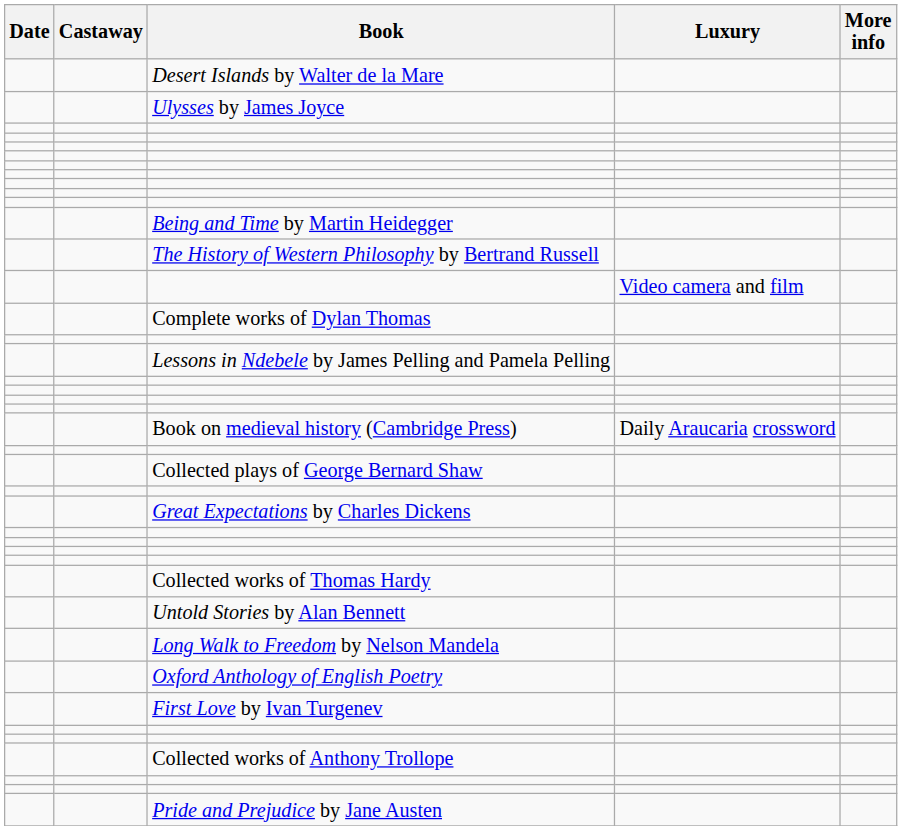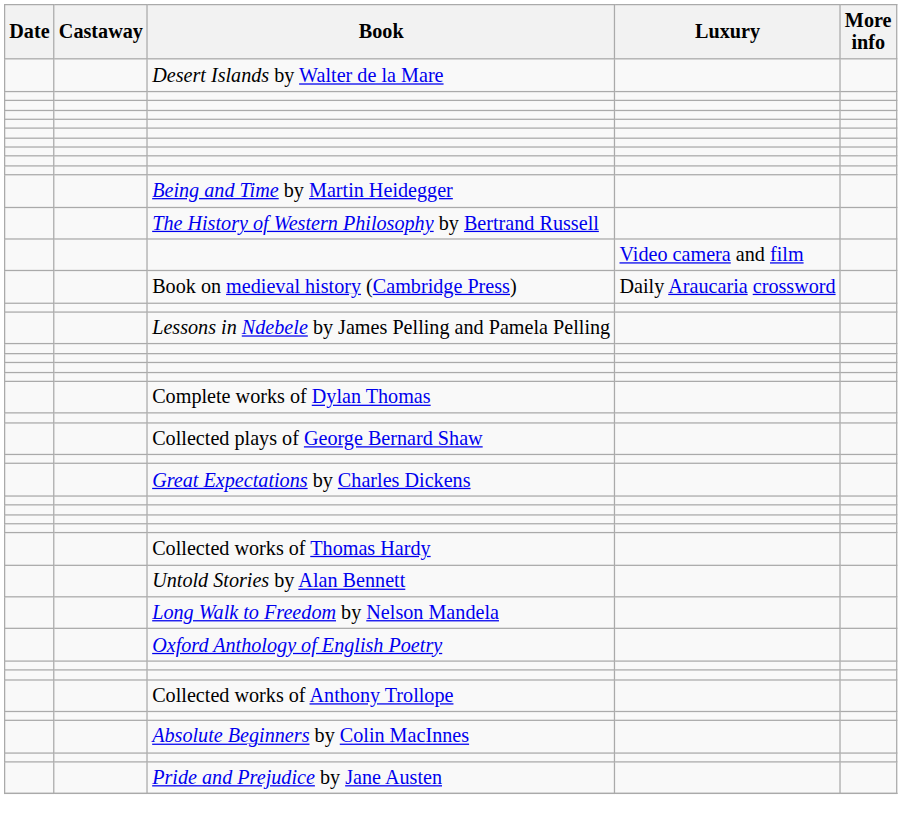- row: Ulysses by James Joyce
rows swapped: Complete works of Dylan Thomas <-> Book on medieval history (Cambridge Press)
- row: First Love by Ivan Turgenev
+ row: Absolute Beginners by Colin MacInnes
